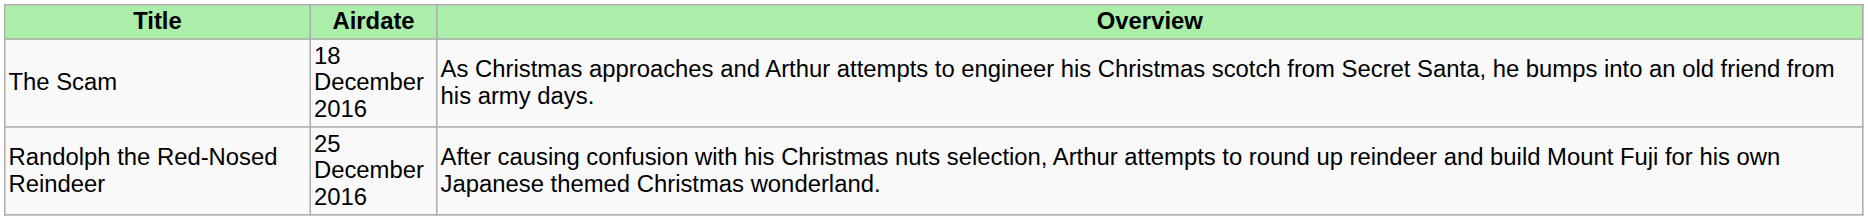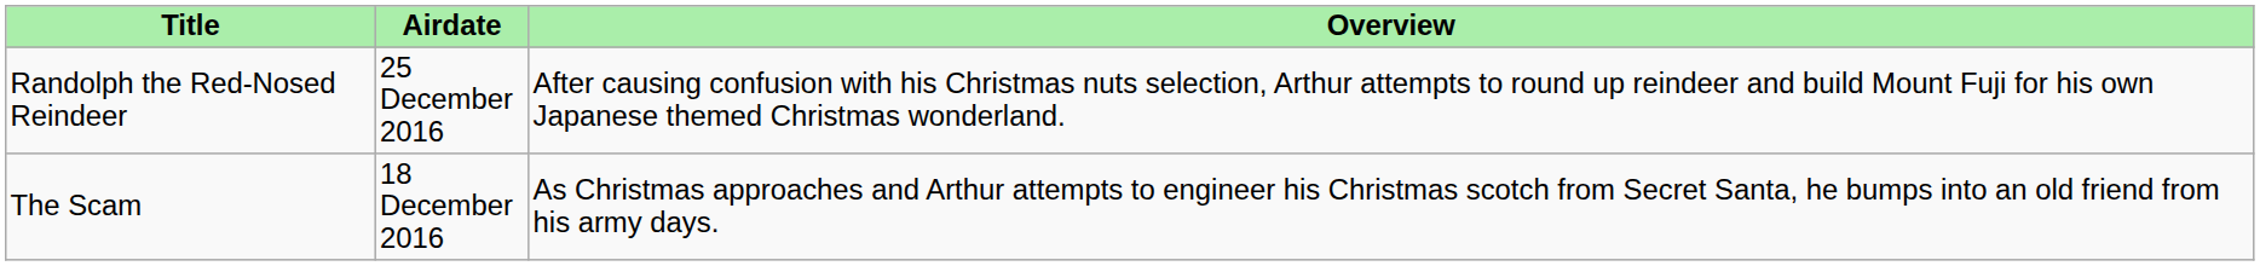rows swapped: The Scam <-> Randolph the Red-Nosed Reindeer
